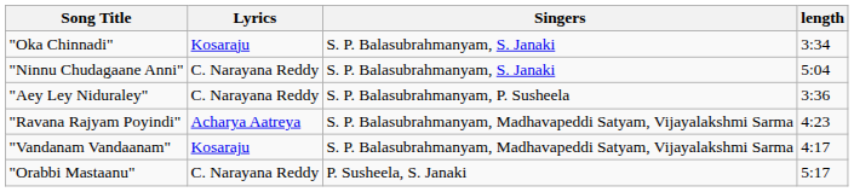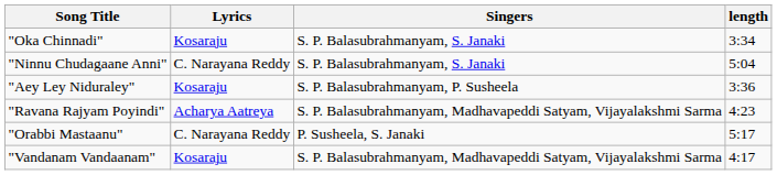"Aey Ley Niduraley" | Lyrics: C. Narayana Reddy -> Kosaraju
rows swapped: "Orabbi Mastaanu" <-> "Vandanam Vandaanam"
